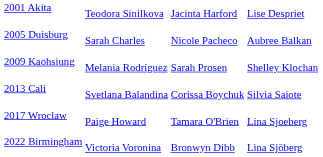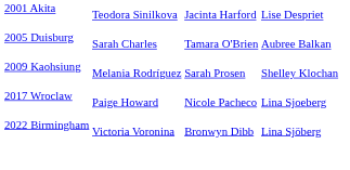2005 Duisburg | column 3: Nicole Pacheco -> Tamara O'Brien
- row: 2013 Cali | Svetlana Balandina | Corissa Boychuk | Silvia Saiote
2017 Wroclaw | column 3: Tamara O'Brien -> Nicole Pacheco
